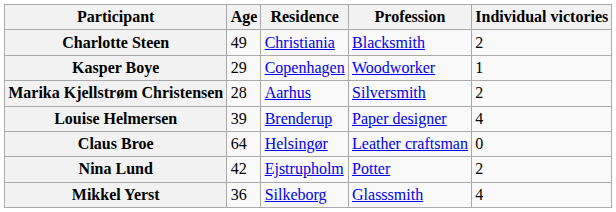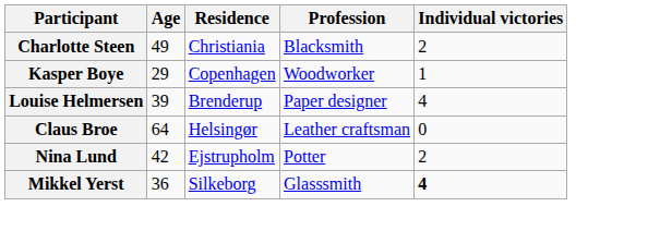- row: Marika Kjellstrøm Christensen | 28 | Aarhus | Silversmith | 2
Mikkel Yerst | Individual victories: normal -> bold
